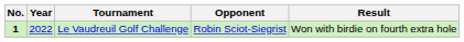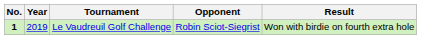Le Vaudreuil Golf Challenge | Year: 2022 -> 2019
